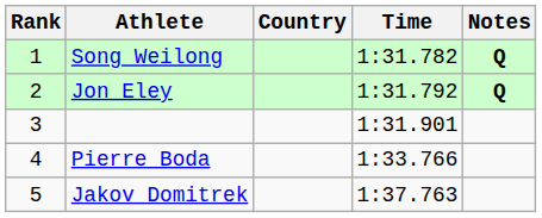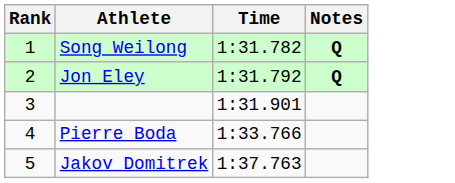- column: Country
